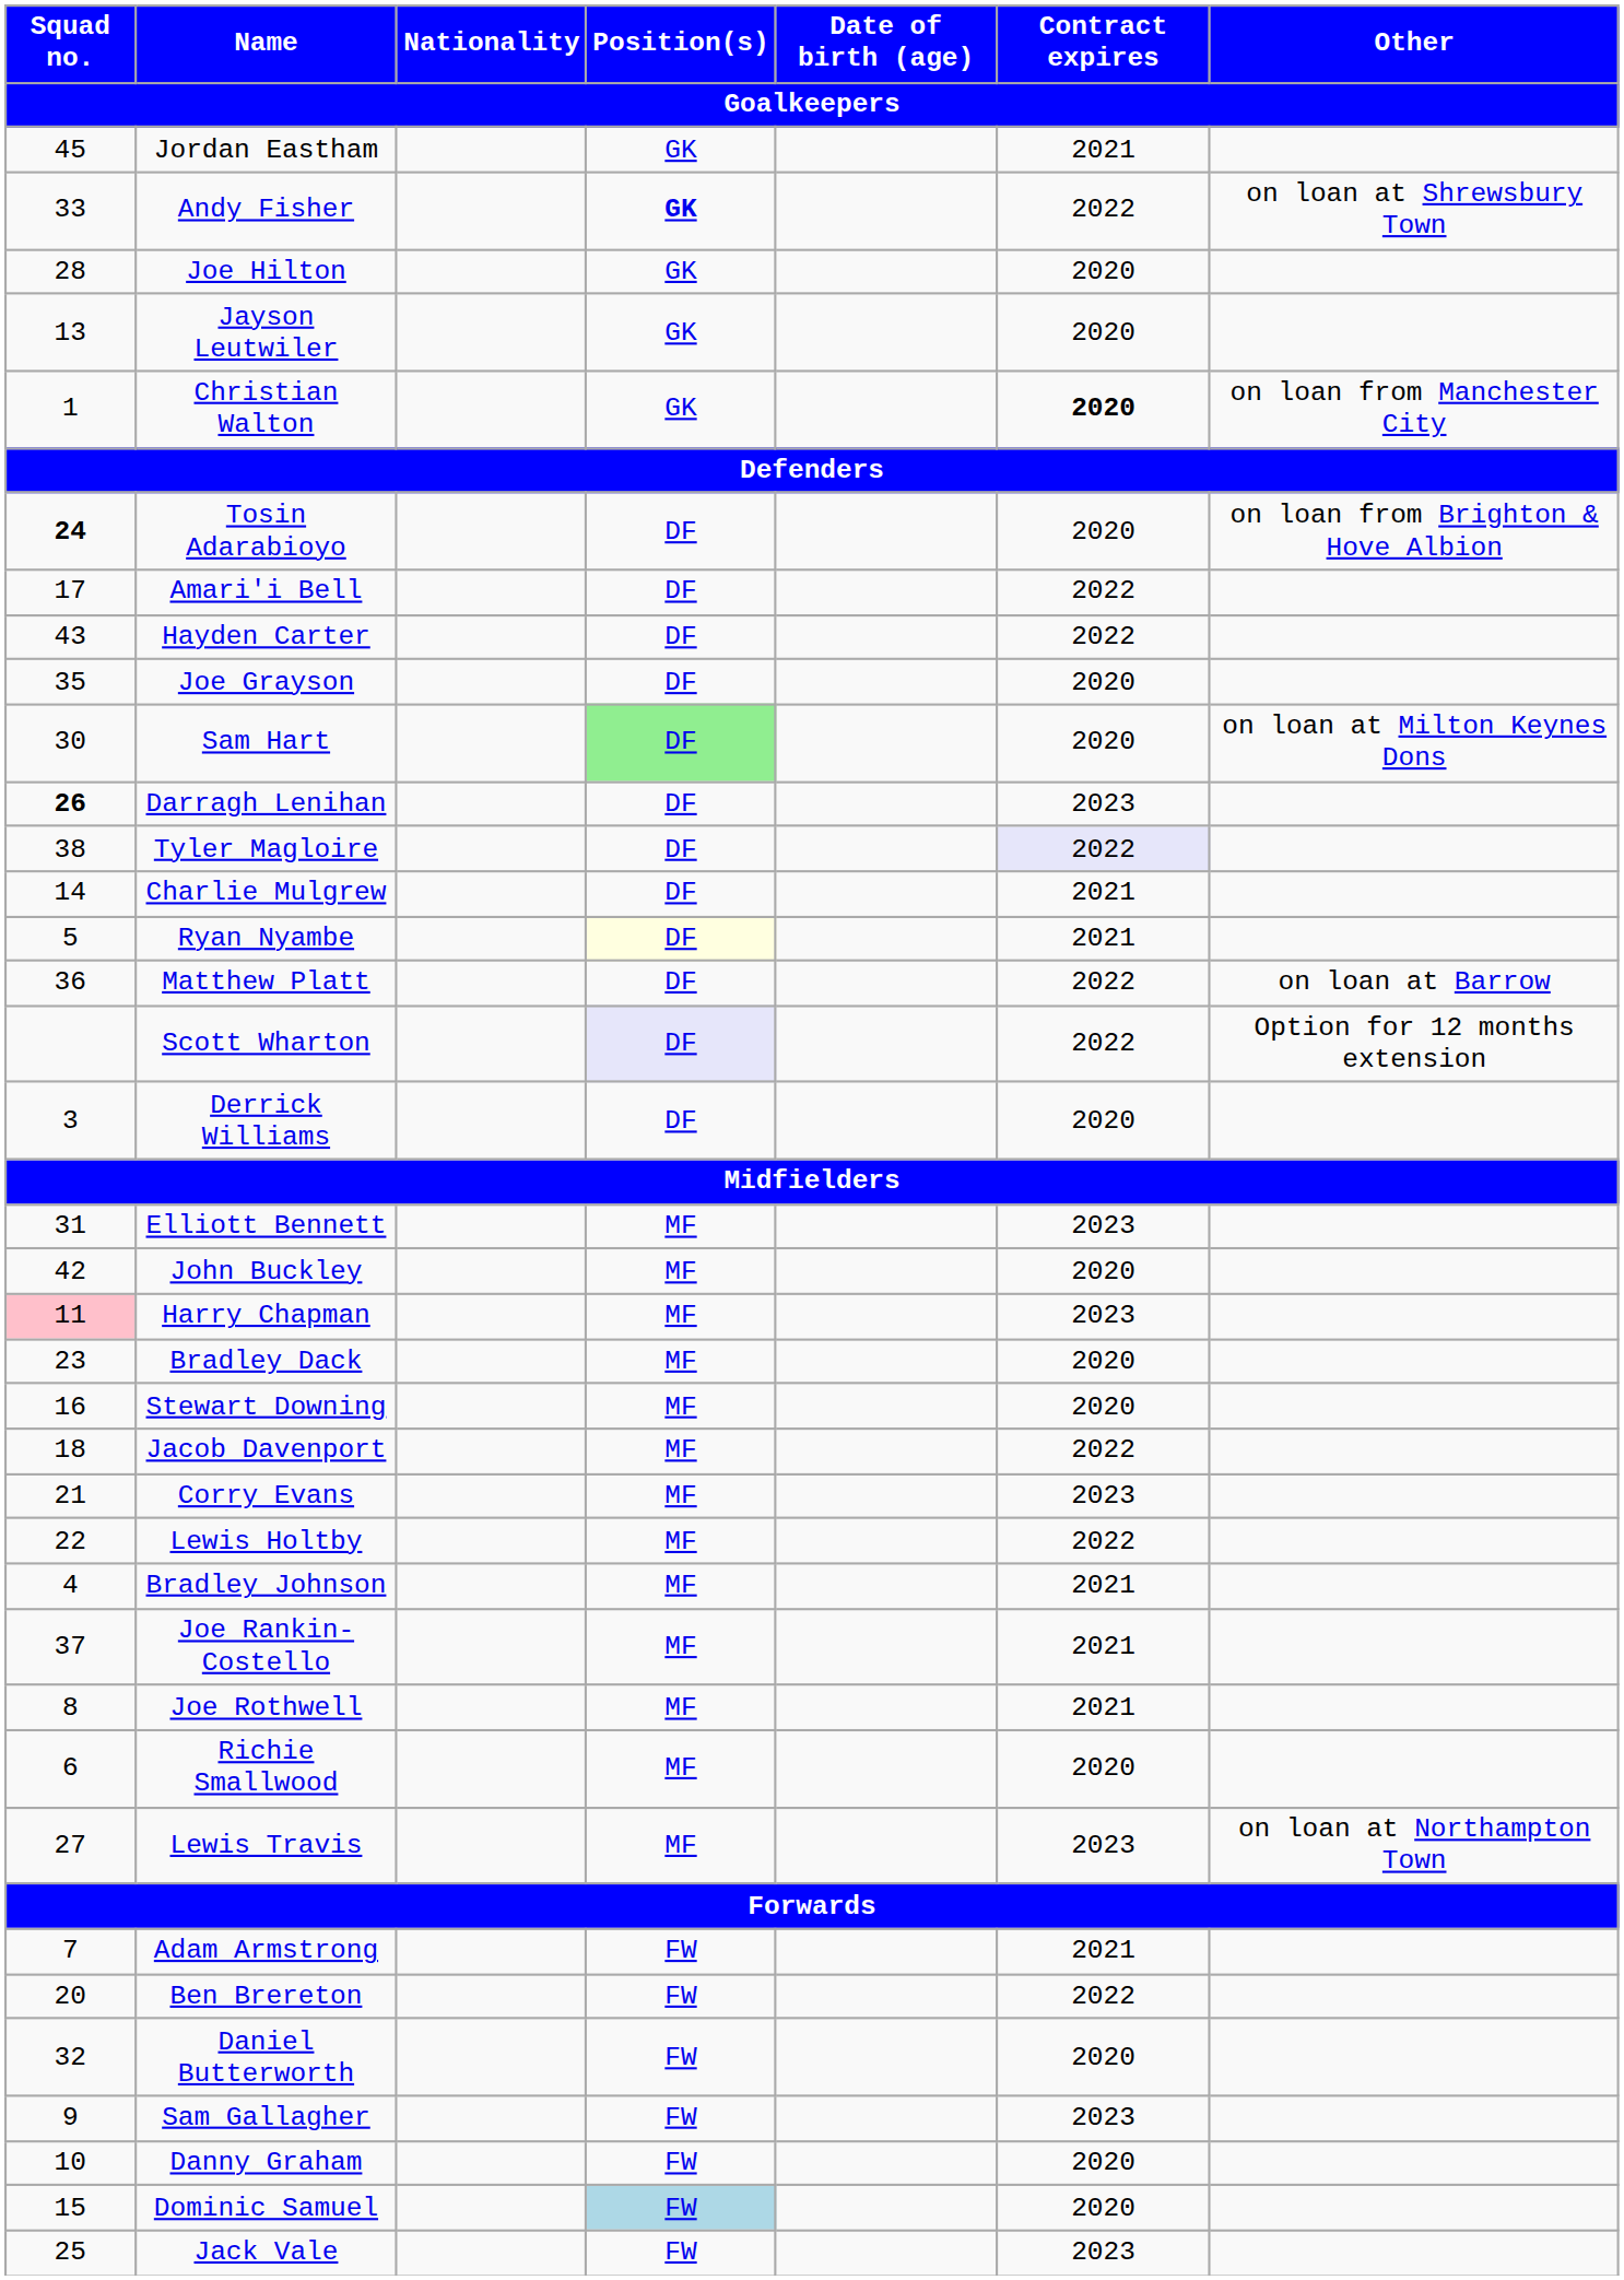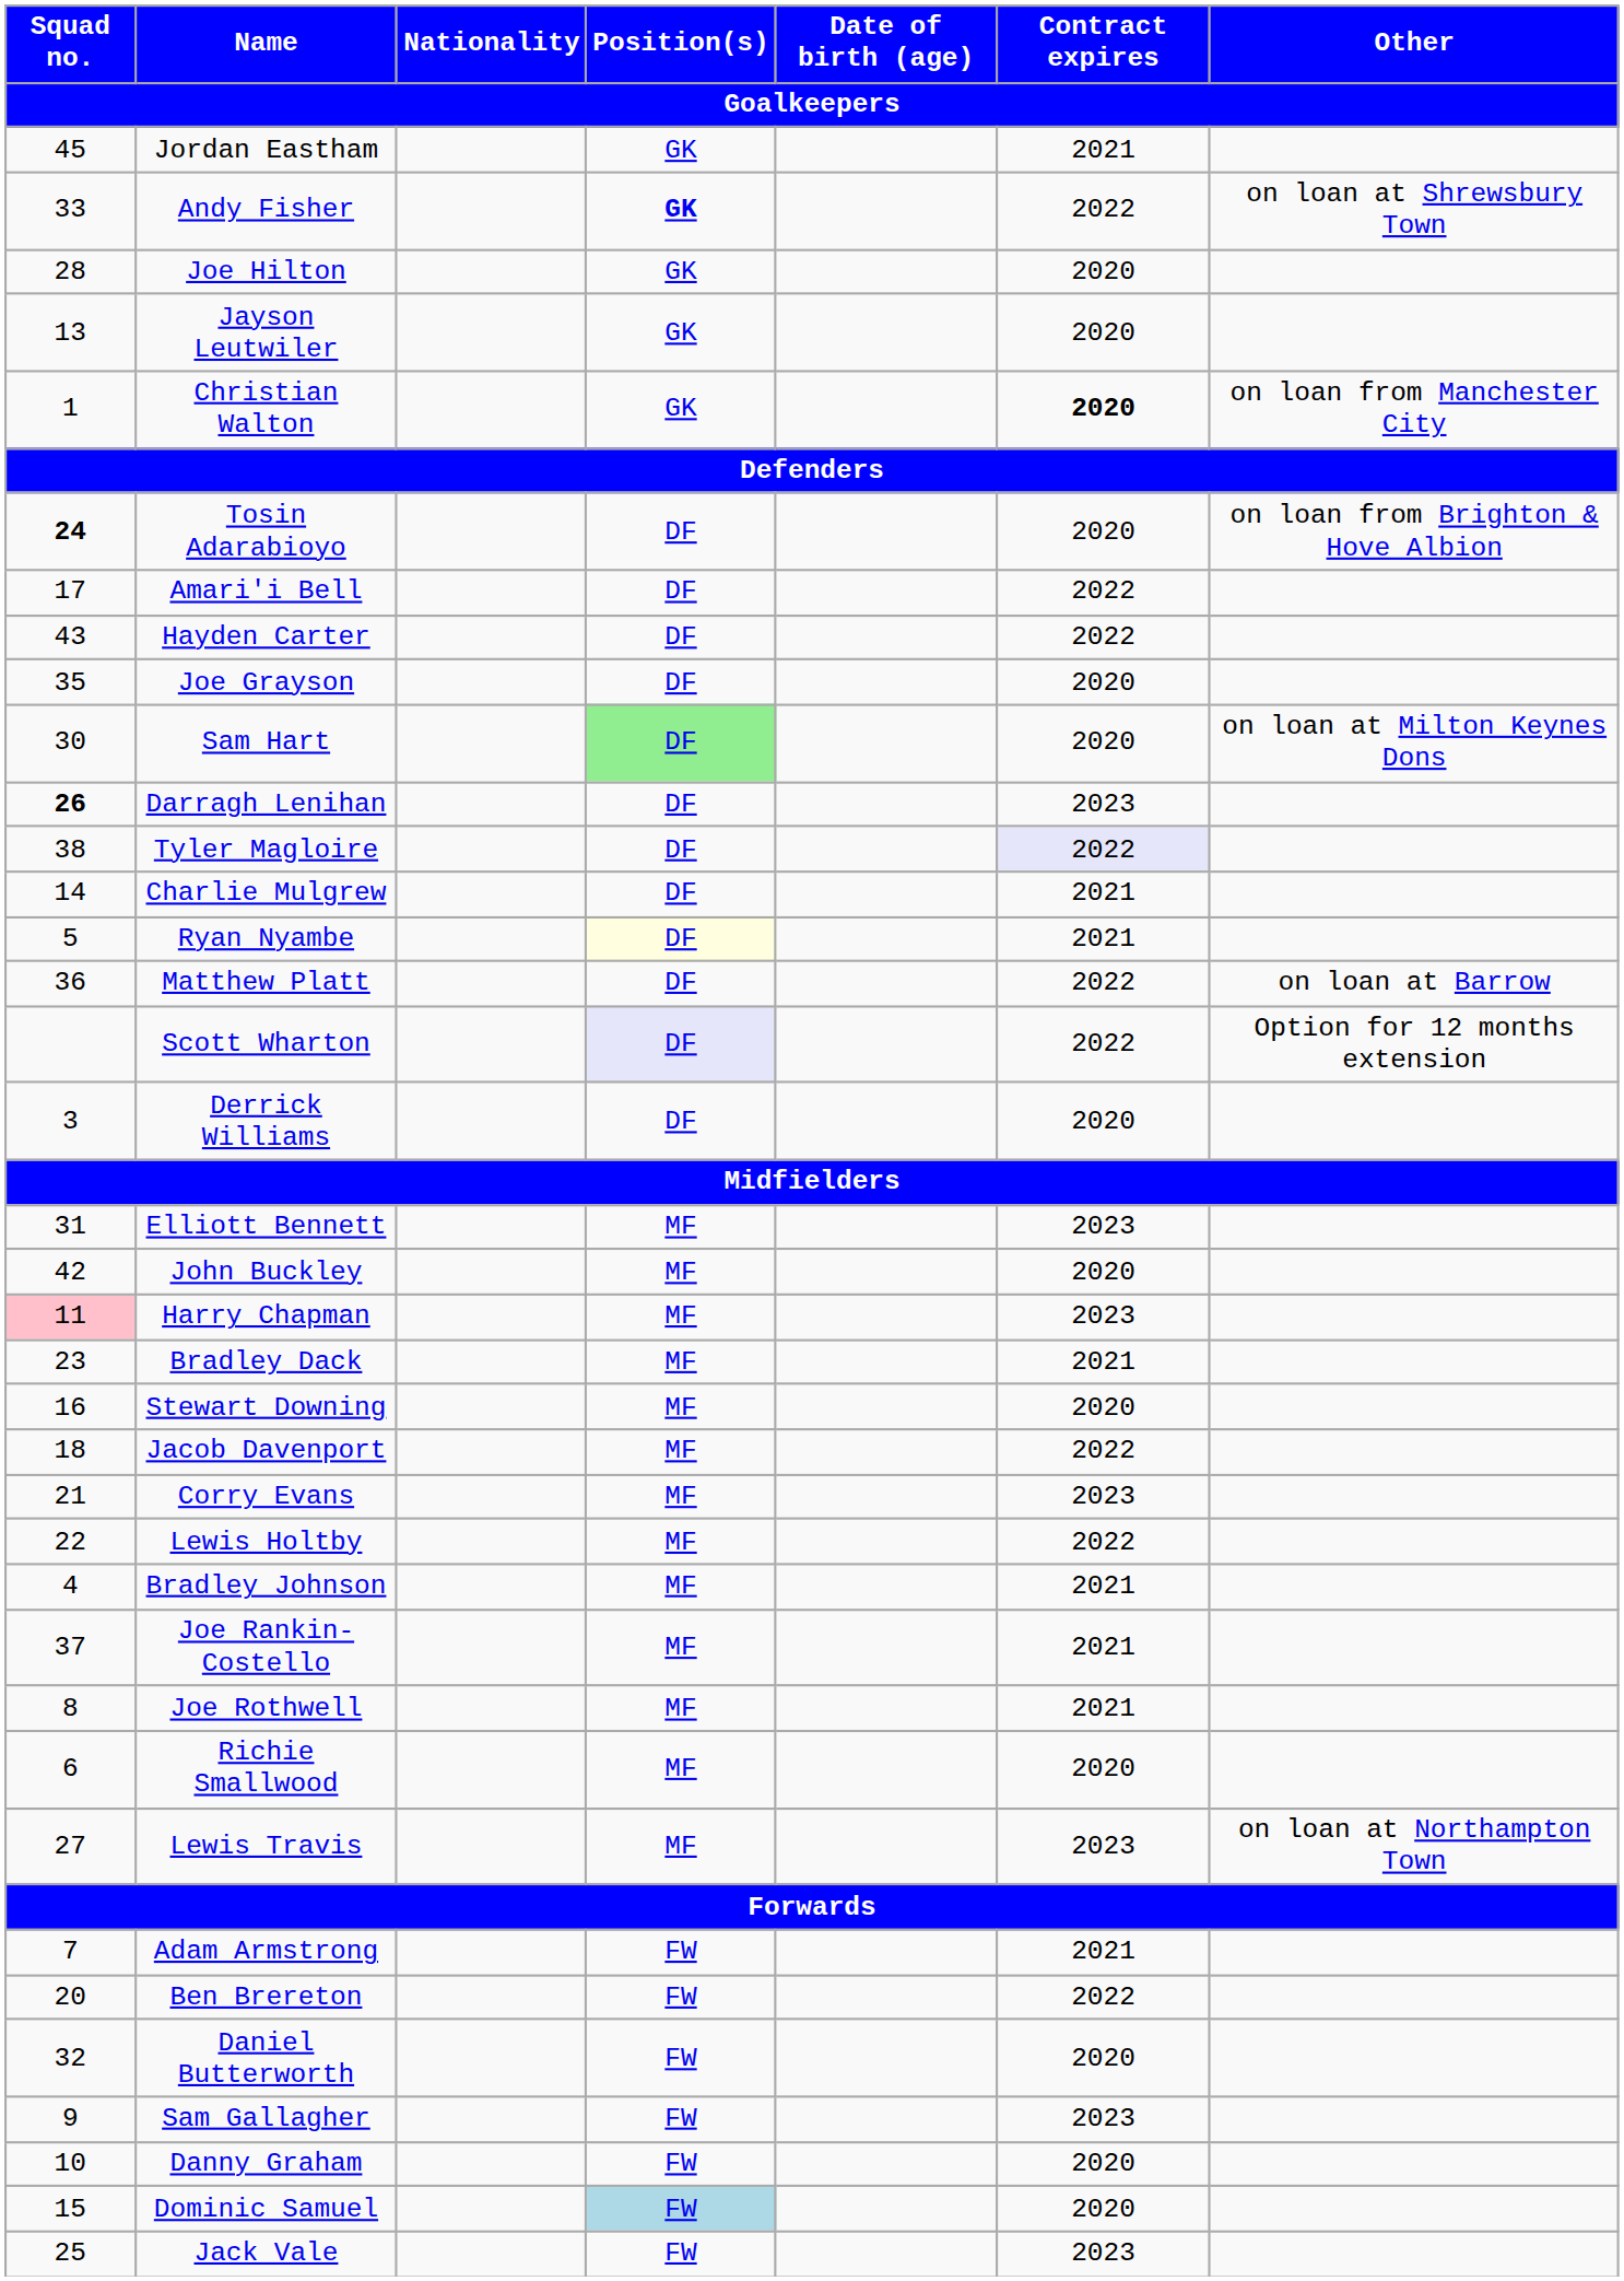Bradley Dack | Contract expires: 2020 -> 2021
